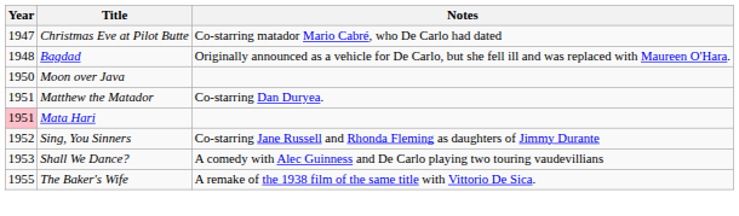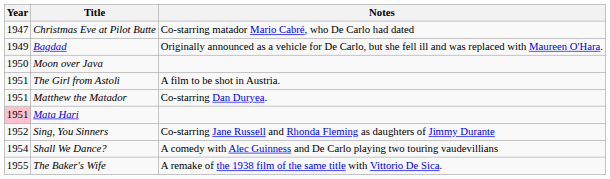Bagdad | Year: 1948 -> 1949
+ row: 1951 | The Girl from Astoli | A film to be shot in Austria.
Shall We Dance? | Year: 1953 -> 1954
